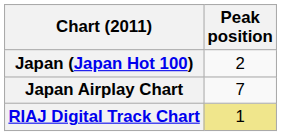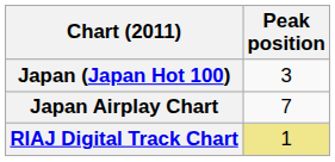Japan (Japan Hot 100) | Peak position: 2 -> 3
